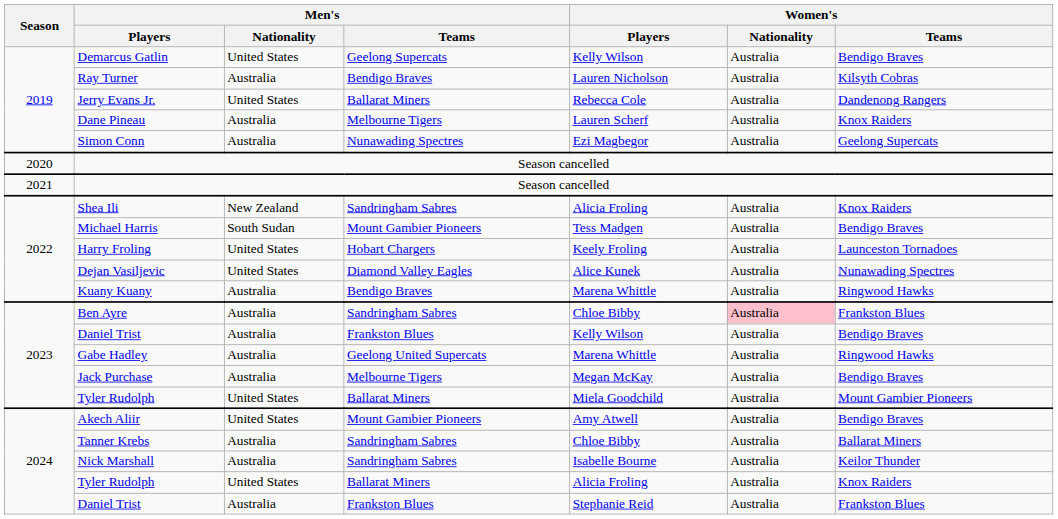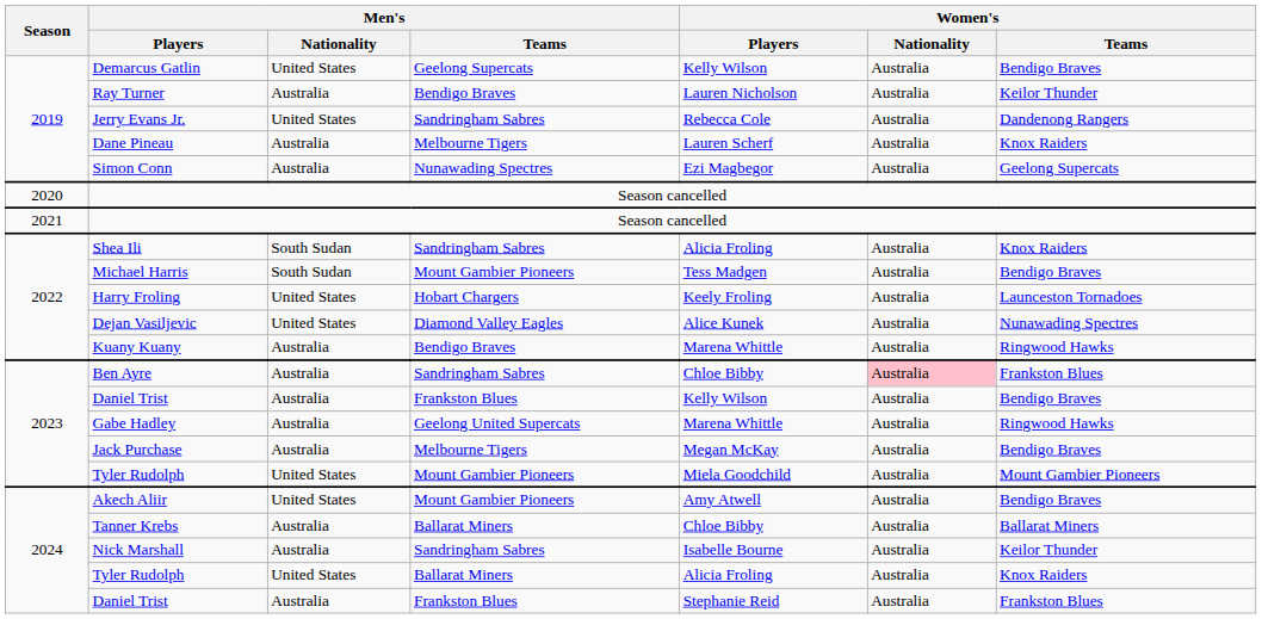Ray Turner | Women's / Teams: Kilsyth Cobras -> Keilor Thunder
Jerry Evans Jr. | Men's / Teams: Ballarat Miners -> Sandringham Sabres
Shea Ili | Men's / Nationality: New Zealand -> South Sudan
2023 / Tyler Rudolph | Men's / Teams: Ballarat Miners -> Mount Gambier Pioneers
Tanner Krebs | Men's / Teams: Sandringham Sabres -> Ballarat Miners
